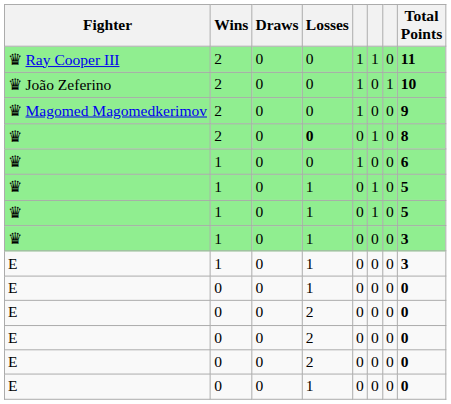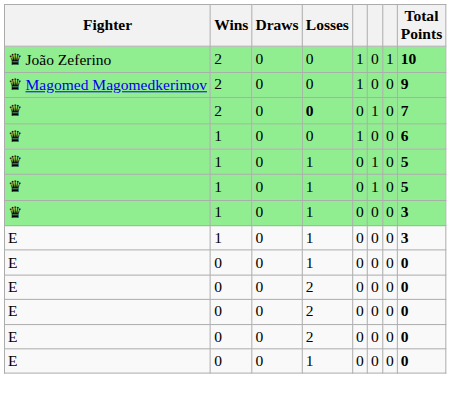- row: ♛ Ray Cooper III | 2 | 0 | 0 | 1 | 1 | 0 | 11
♛ / 2 | Total Points: 8 -> 7
